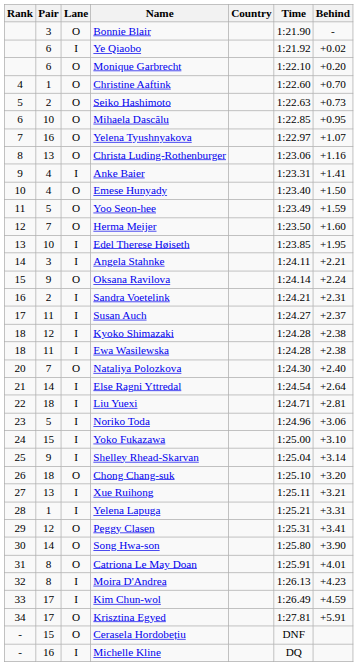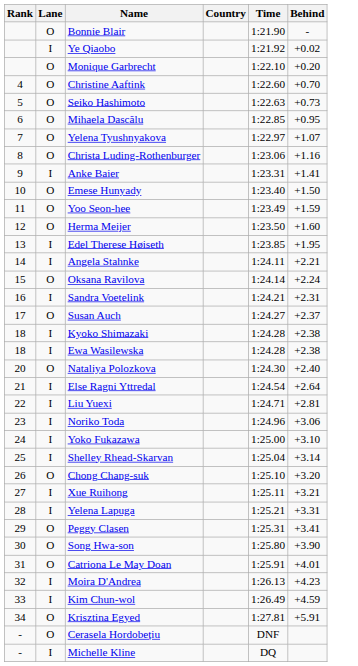- column: Pair | 3 | 6 | 6 | 1 | 2 | 10 | 16 | 13 | 4 | 4 | 5 | 7 | 10 | 3 | 9 | 2 | 11 | 12 | 11 | 7 | 14 | 18 | 5 | 15 | 9 | 18 | 13 | 1 | 12 | 14 | 8 | 8 | 17 | 17 | 15 | 16
Susan Auch | Lane: I -> O
